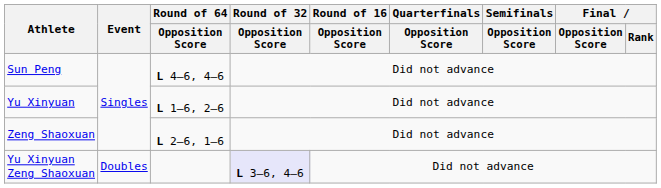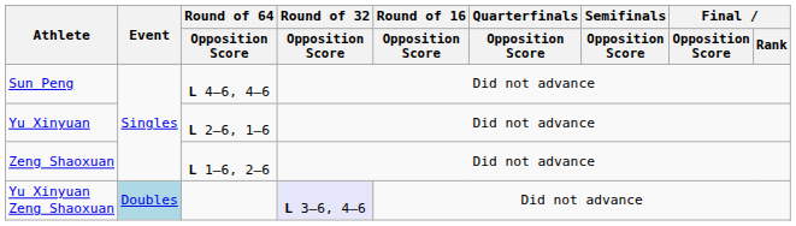Yu Xinyuan | Round of 64 / Opposition Score: L 1–6, 2–6 -> L 2–6, 1–6
Zeng Shaoxuan | Round of 64 / Opposition Score: L 2–6, 1–6 -> L 1–6, 2–6
Yu Xinyuan Zeng Shaoxuan | Event: no background -> lightblue background
